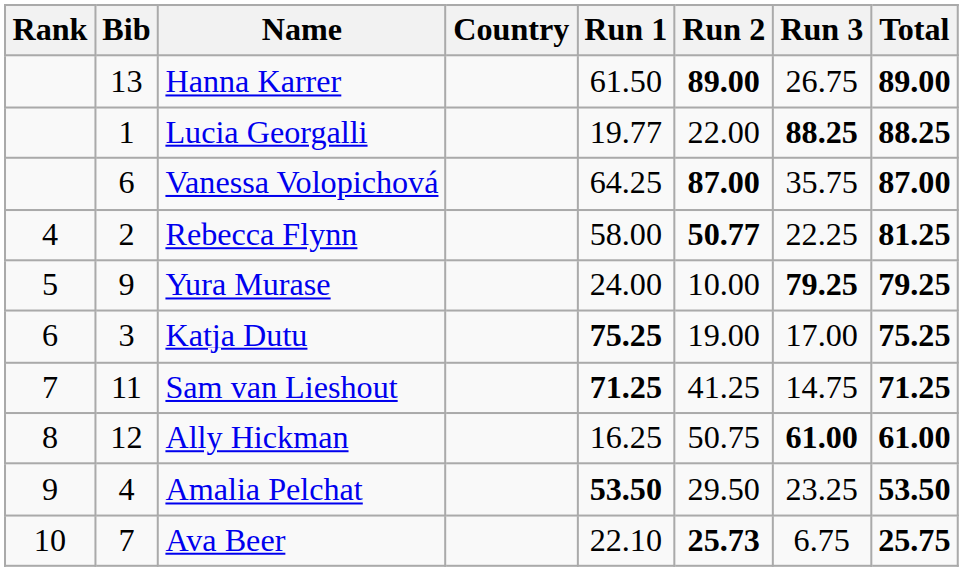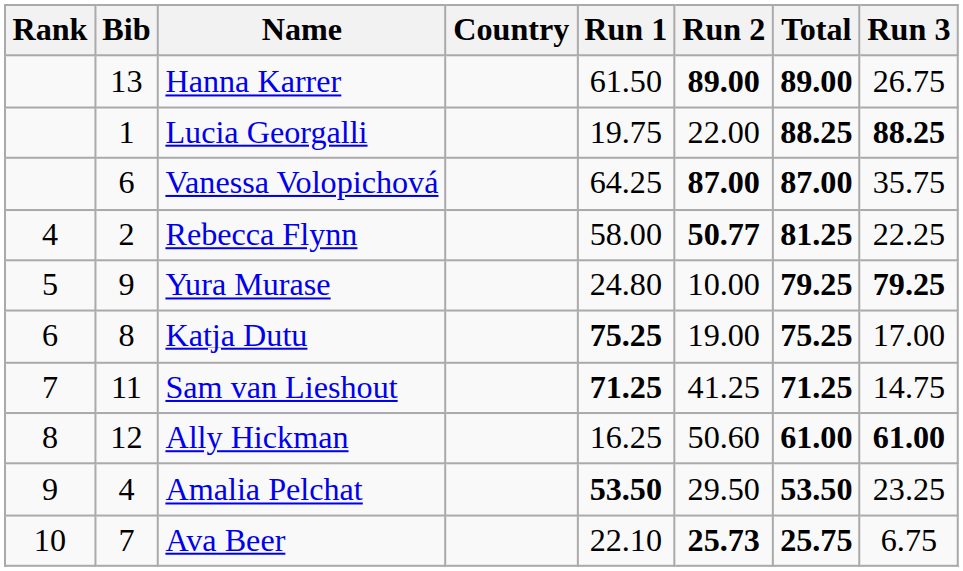columns swapped: Run 3 <-> Total
Lucia Georgalli | Run 1: 19.77 -> 19.75
Yura Murase | Run 1: 24.00 -> 24.80
Katja Dutu | Bib: 3 -> 8
Ally Hickman | Run 2: 50.75 -> 50.60
